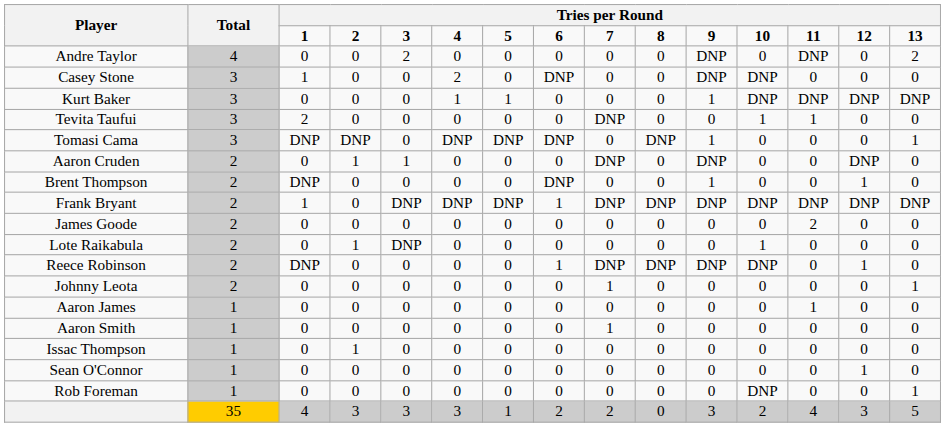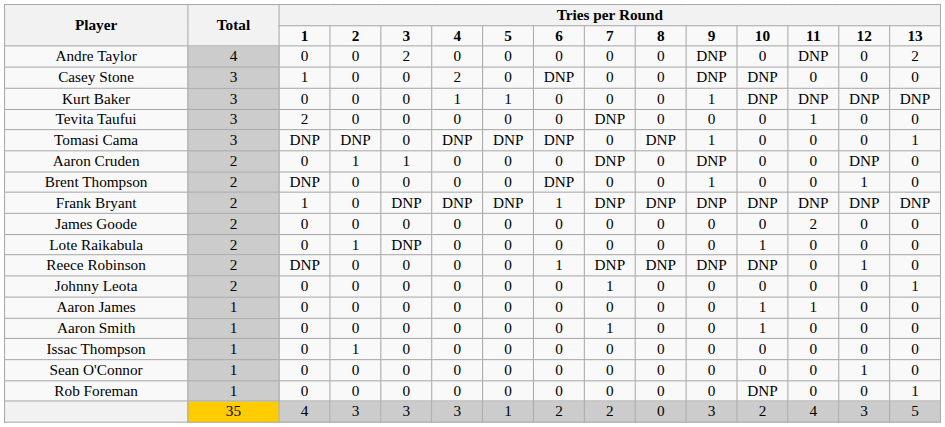Tevita Taufui | column 12: 1 -> 0
Aaron James | column 12: 0 -> 1
Aaron Smith | column 12: 0 -> 1
